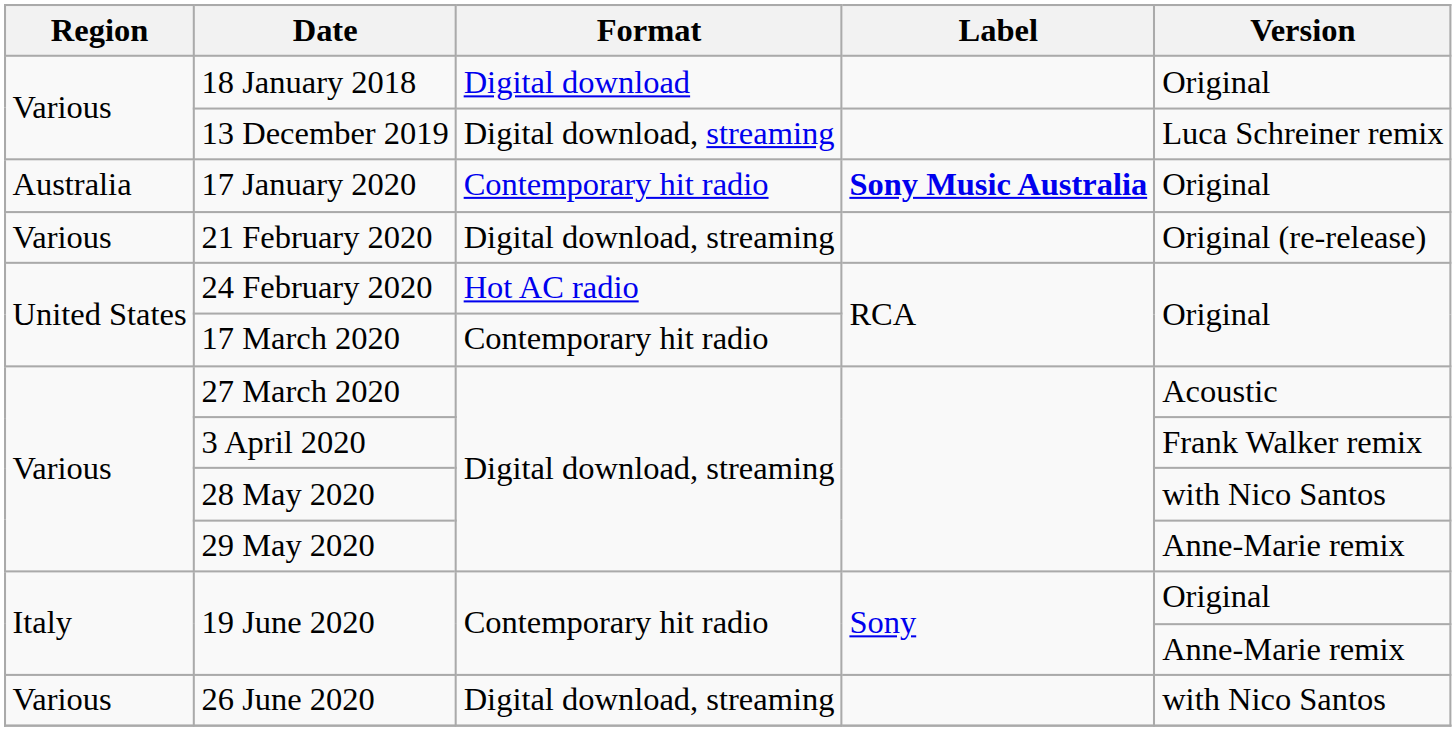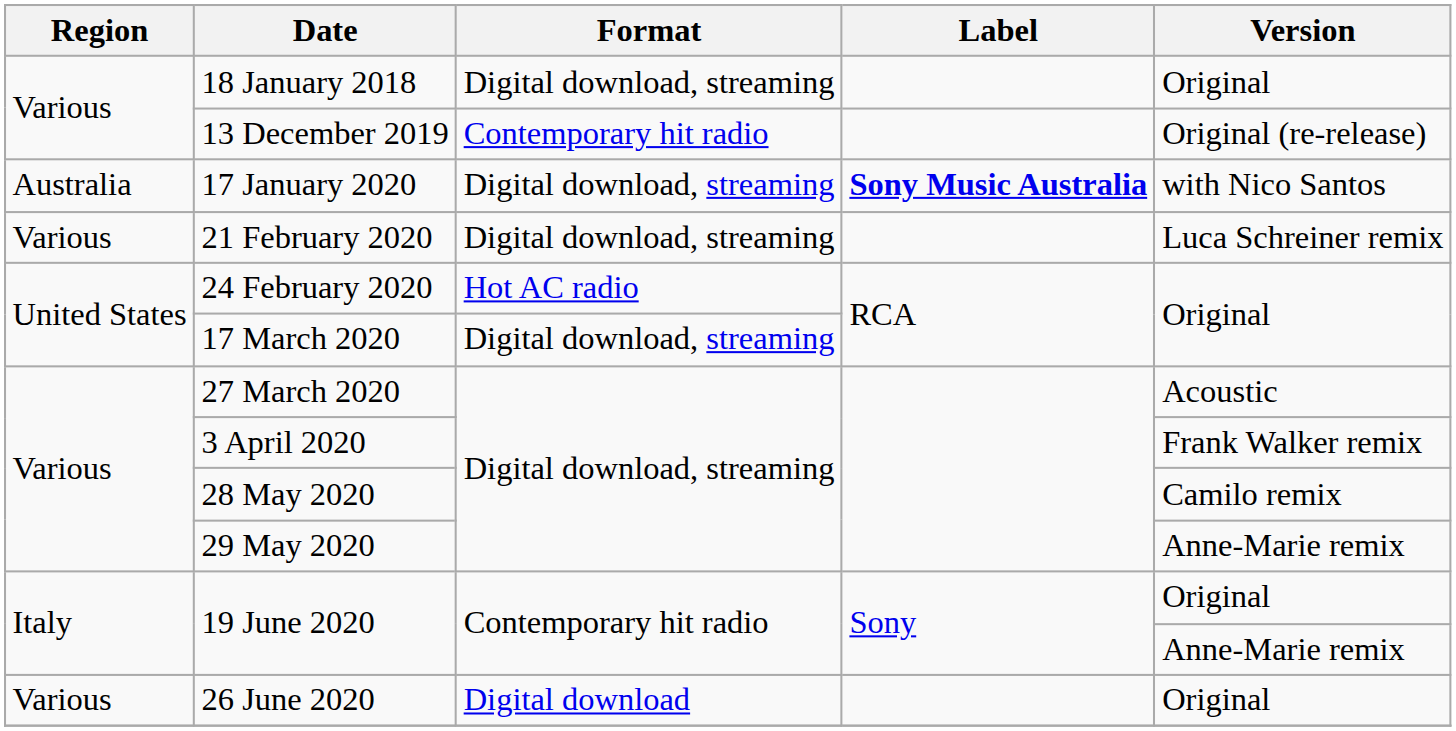18 January 2018 | Format: Digital download -> Digital download, streaming
13 December 2019 | Format: Digital download, streaming -> Contemporary hit radio
13 December 2019 | Version: Luca Schreiner remix -> Original (re-release)
17 January 2020 | Format: Contemporary hit radio -> Digital download, streaming
17 January 2020 | Version: Original -> with Nico Santos
21 February 2020 | Version: Original (re-release) -> Luca Schreiner remix
17 March 2020 | Format: Contemporary hit radio -> Digital download, streaming
28 May 2020 | Version: with Nico Santos -> Camilo remix
26 June 2020 | Format: Digital download, streaming -> Digital download
26 June 2020 | Version: with Nico Santos -> Original
